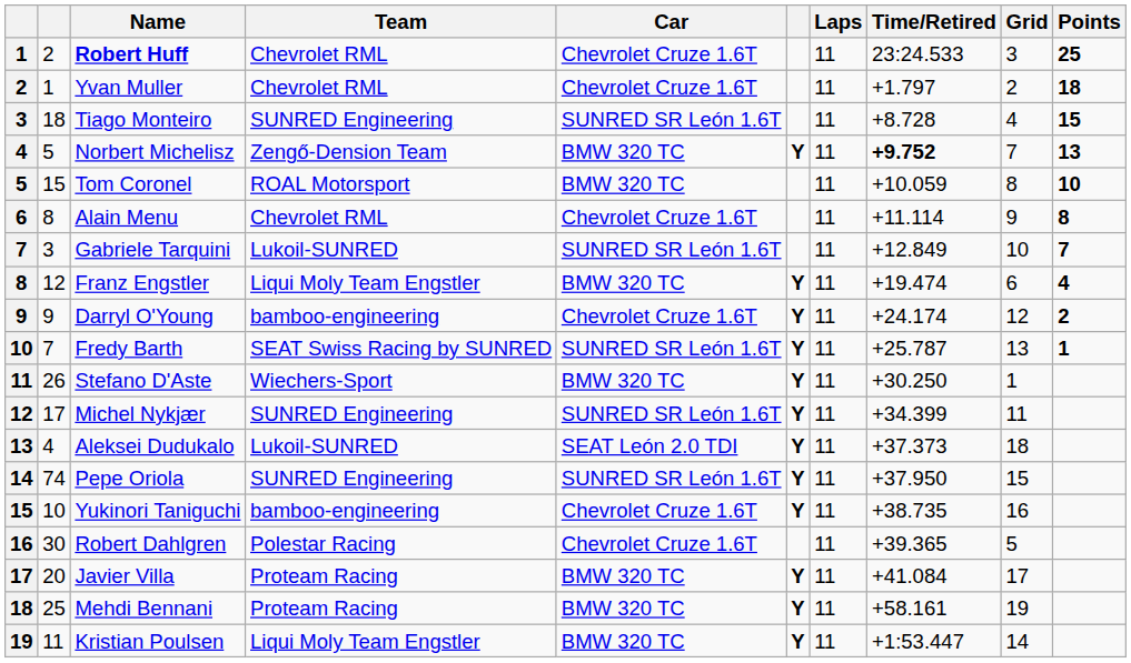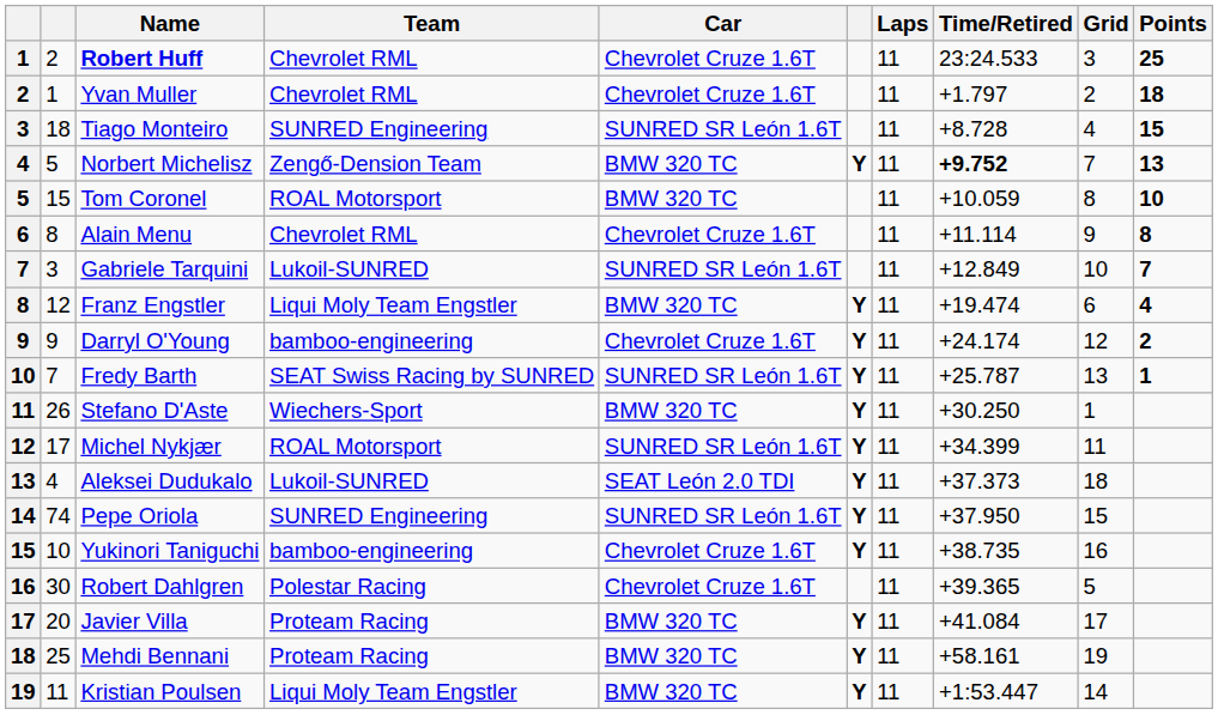Michel Nykjær | Team: SUNRED Engineering -> ROAL Motorsport
